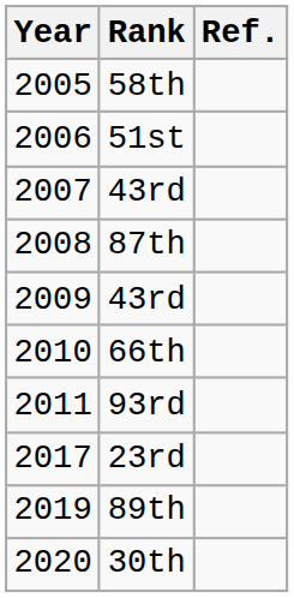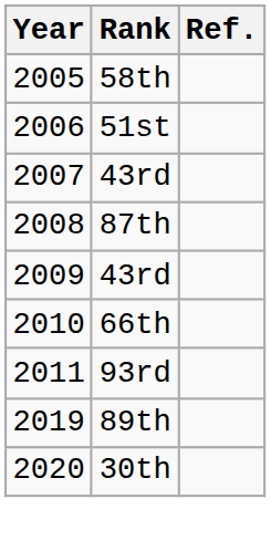- row: 2017 | 23rd
